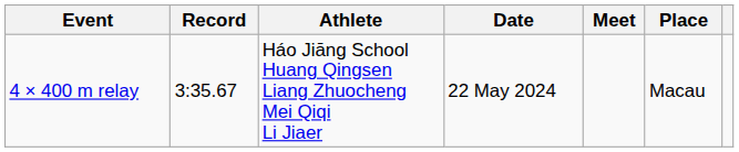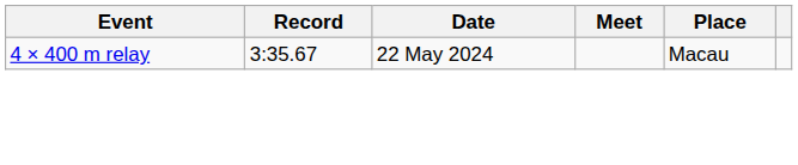- column: Athlete | Háo Jiāng School Huang Qingsen Liang Zhuocheng Mei Qiqi Li Jiaer
